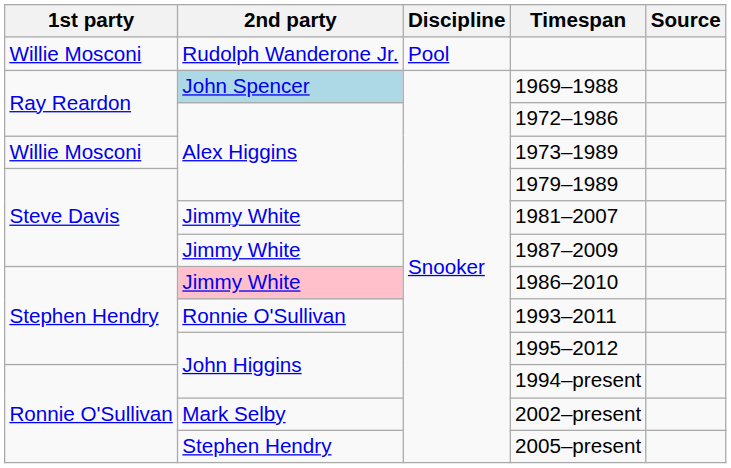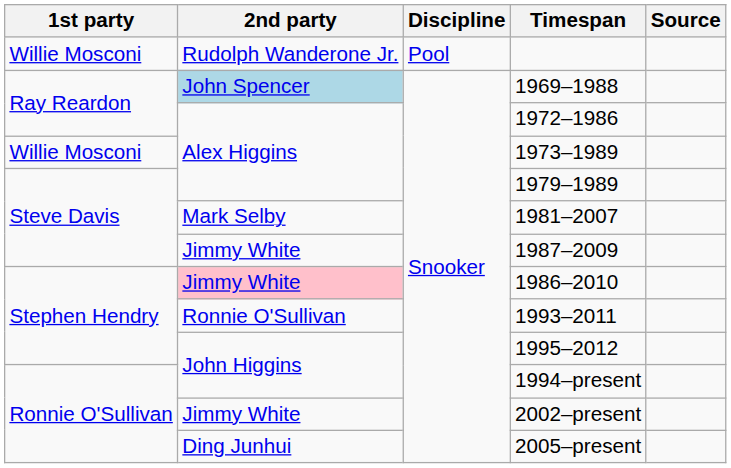1981–2007 | 2nd party: Jimmy White -> Mark Selby
2002–present | 2nd party: Mark Selby -> Jimmy White
2005–present | 2nd party: Stephen Hendry -> Ding Junhui
